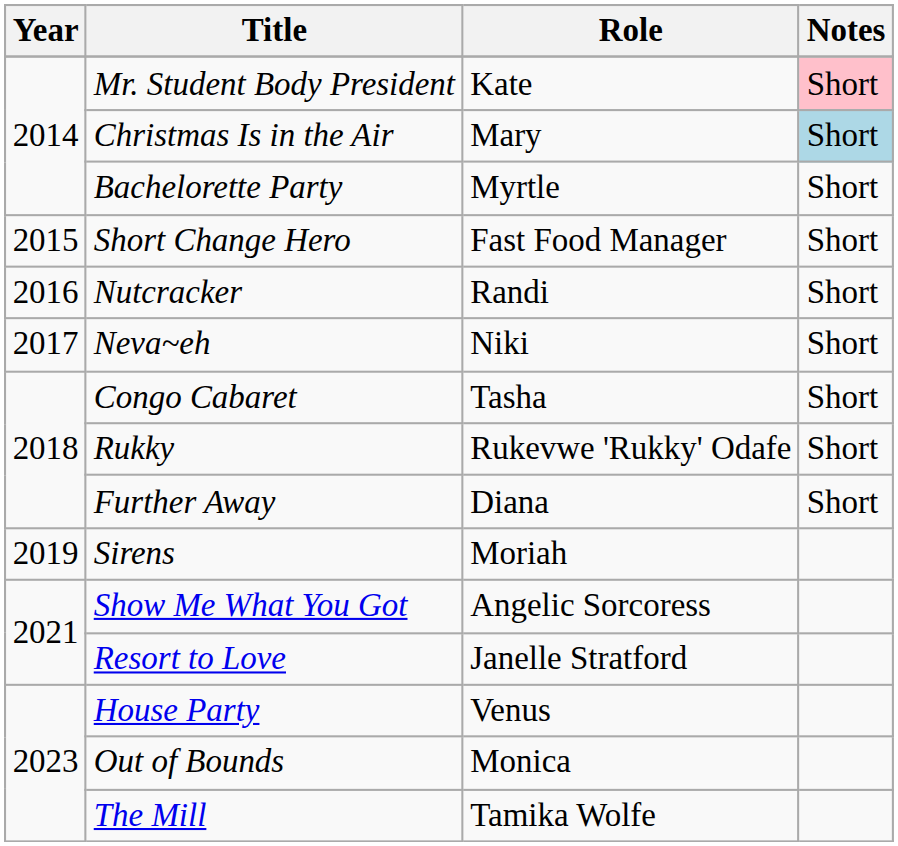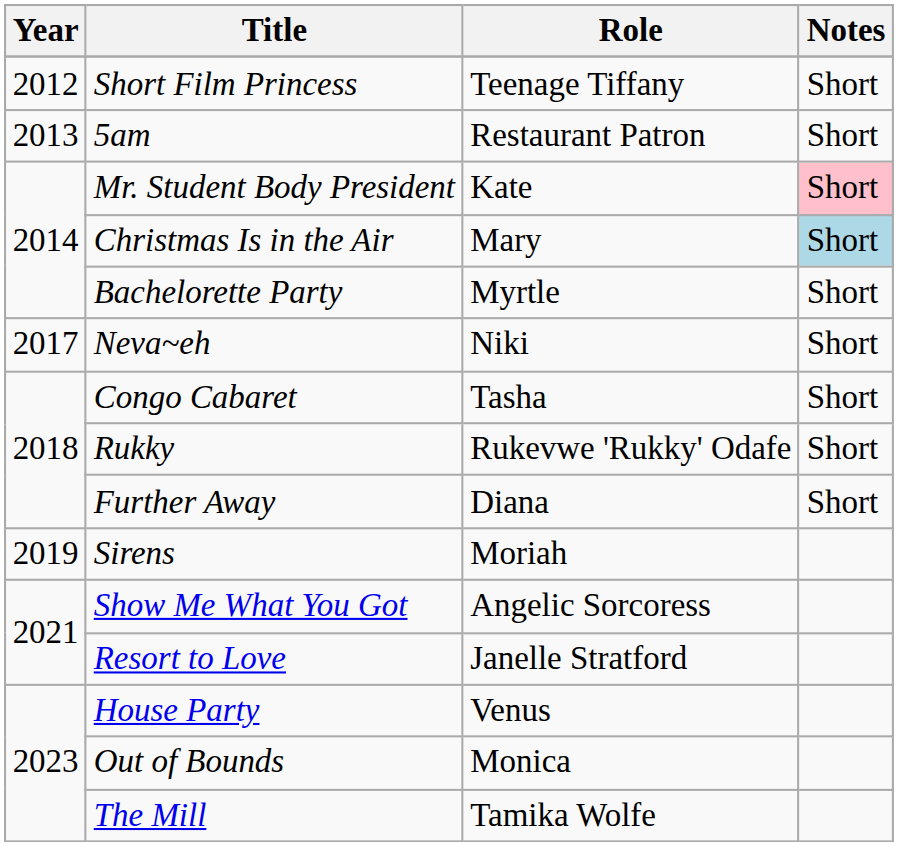+ row: 2012 | Short Film Princess | Teenage Tiffany | Short
+ row: 2013 | 5am | Restaurant Patron | Short
- row: 2015 | Short Change Hero | Fast Food Manager | Short
- row: 2016 | Nutcracker | Randi | Short
